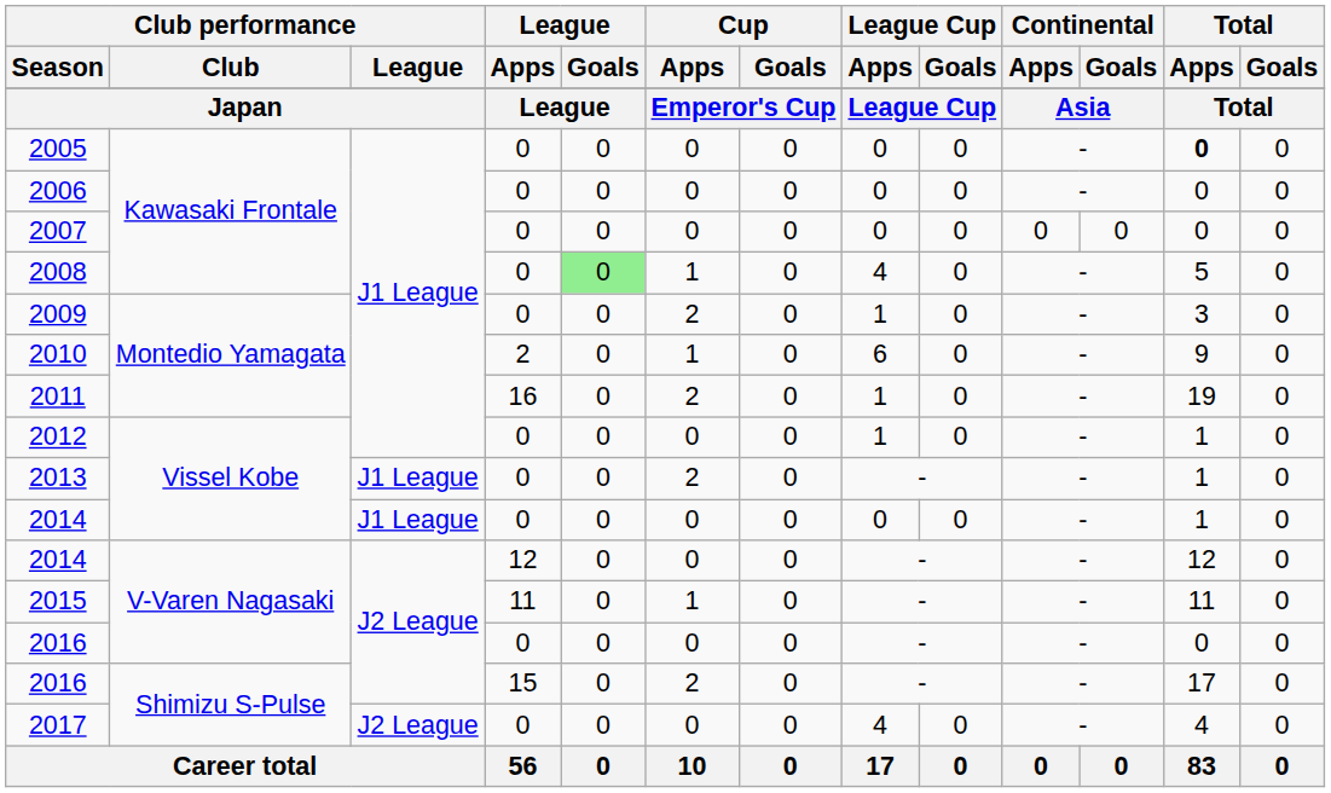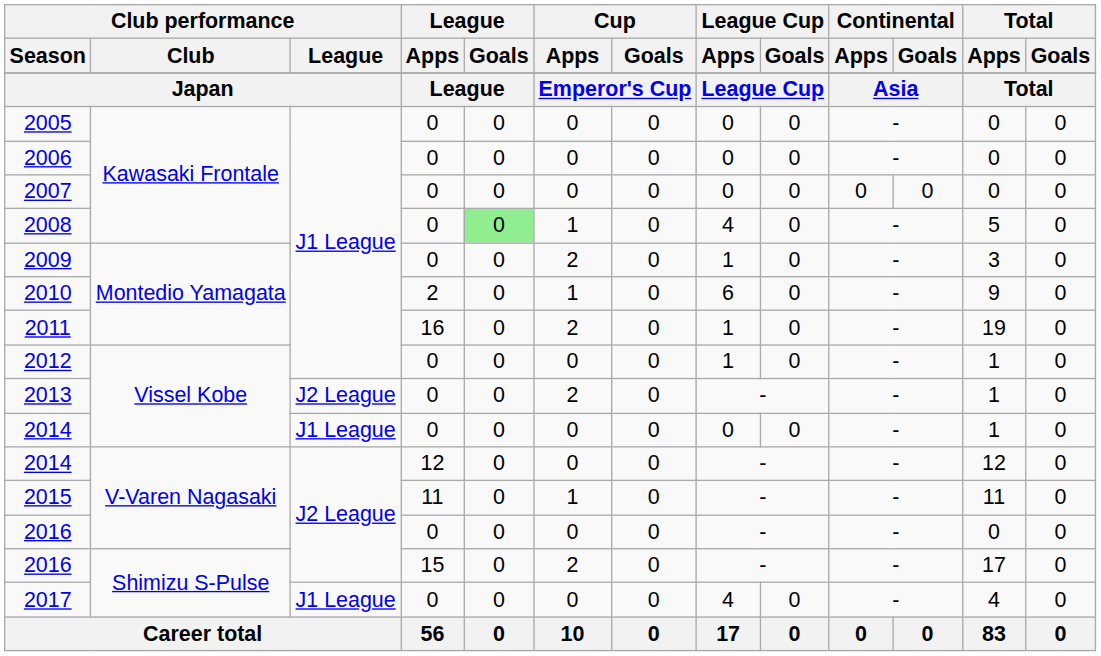2005 | Total / Apps: bold -> normal
2013 | Club performance / League: J1 League -> J2 League
2017 | Club performance / League: J2 League -> J1 League
